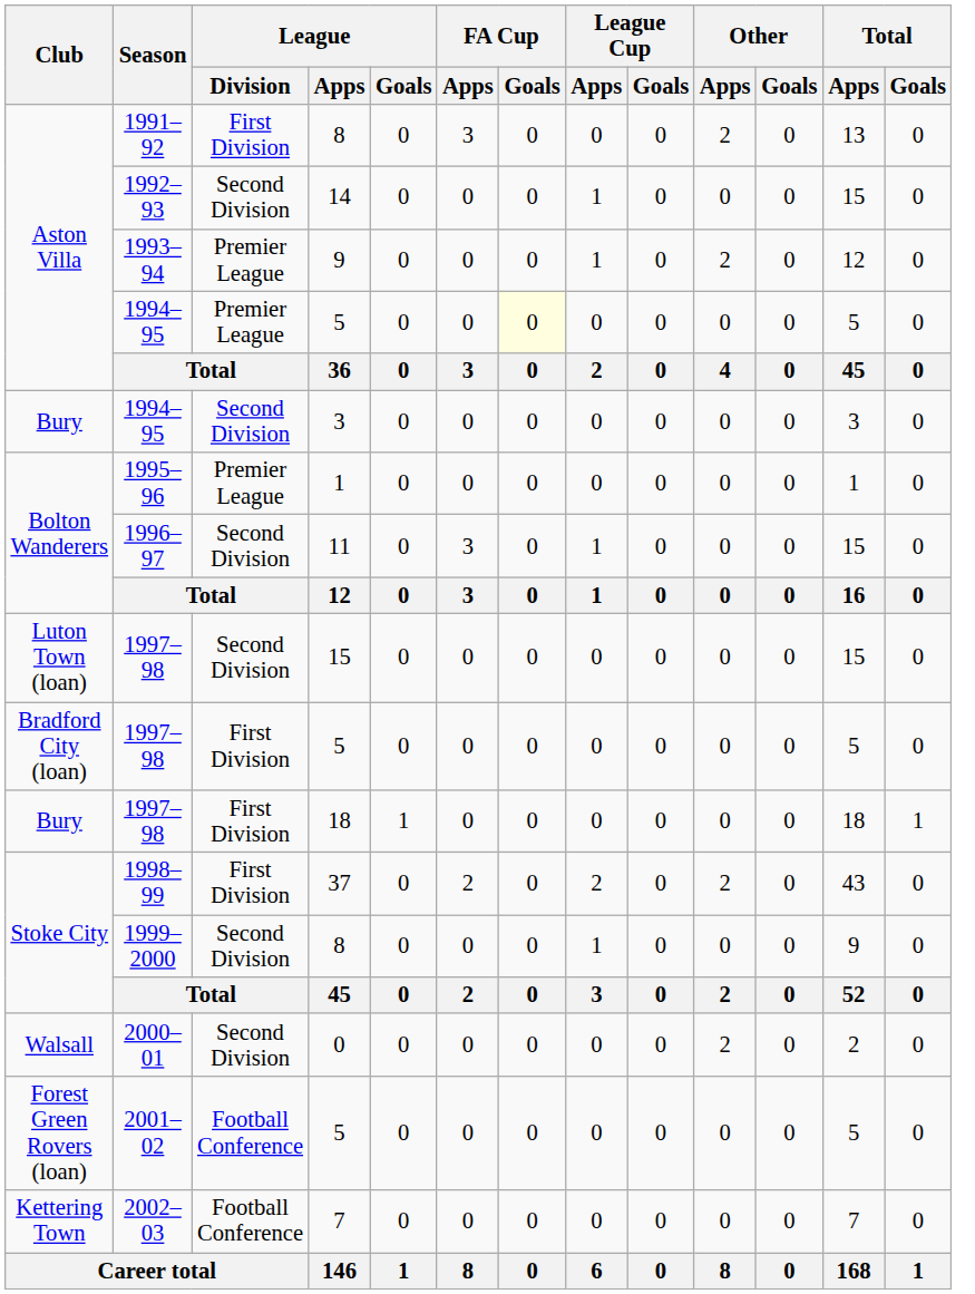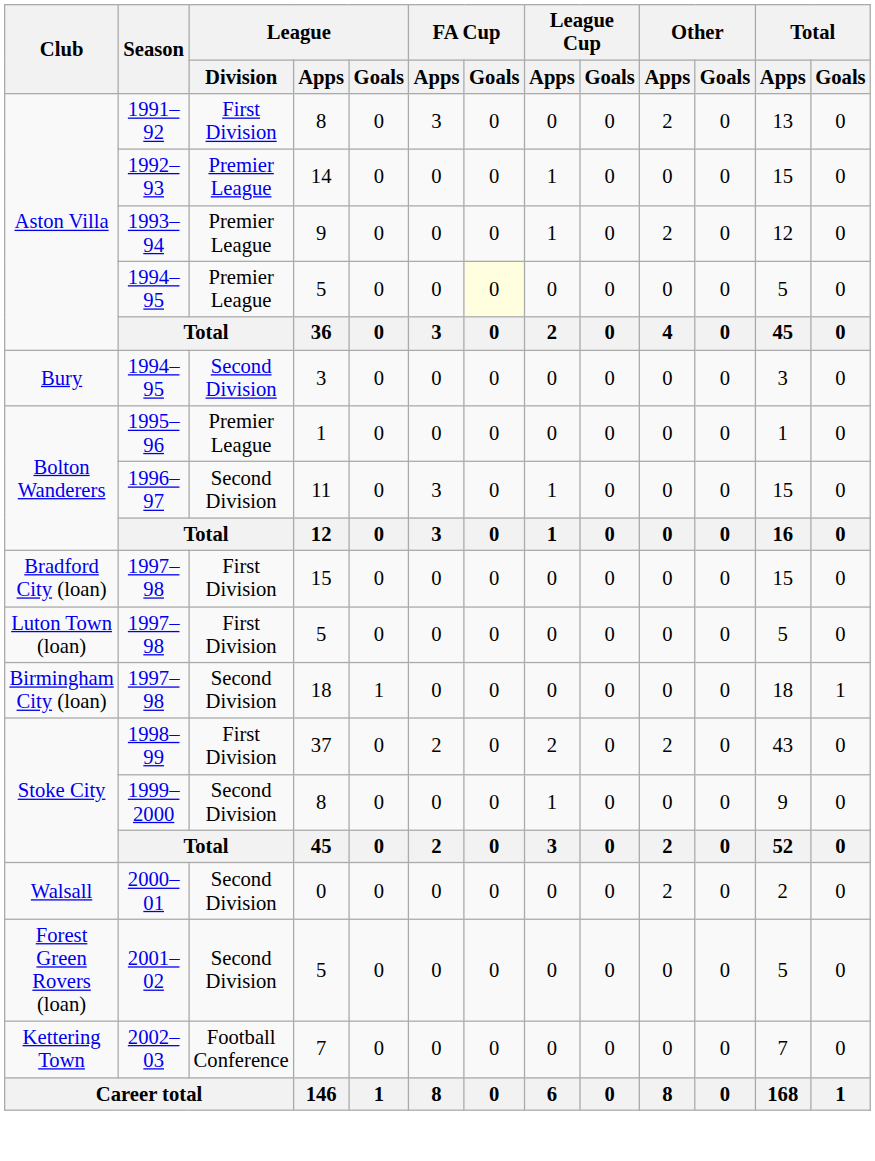1992–93 | League / Division: Second Division -> Premier League
1997–98 / 15 | Club: Luton Town (loan) -> Bradford City (loan)
1997–98 / 15 | League / Division: Second Division -> First Division
1997–98 / 5 | Club: Bradford City (loan) -> Luton Town (loan)
1997–98 / 18 | Club: Bury -> Birmingham City (loan)
1997–98 / 18 | League / Division: First Division -> Second Division
2001–02 | League / Division: Football Conference -> Second Division
